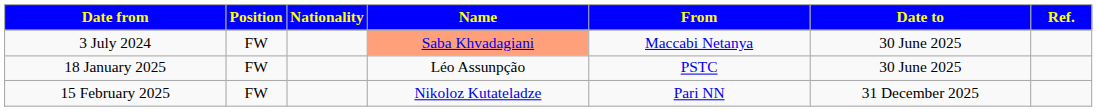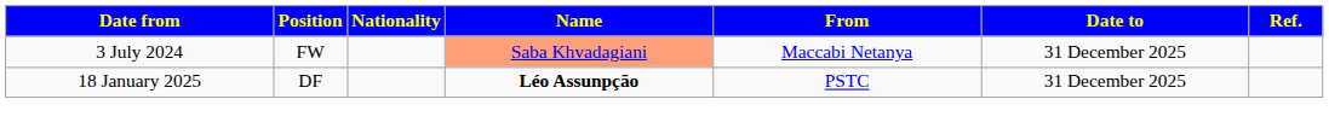3 July 2024 | Date to: 30 June 2025 -> 31 December 2025
18 January 2025 | Position: FW -> DF
18 January 2025 | Name: normal -> bold
18 January 2025 | Date to: 30 June 2025 -> 31 December 2025
- row: 15 February 2025 | FW | Nikoloz Kutateladze | Pari NN | 31 December 2025
